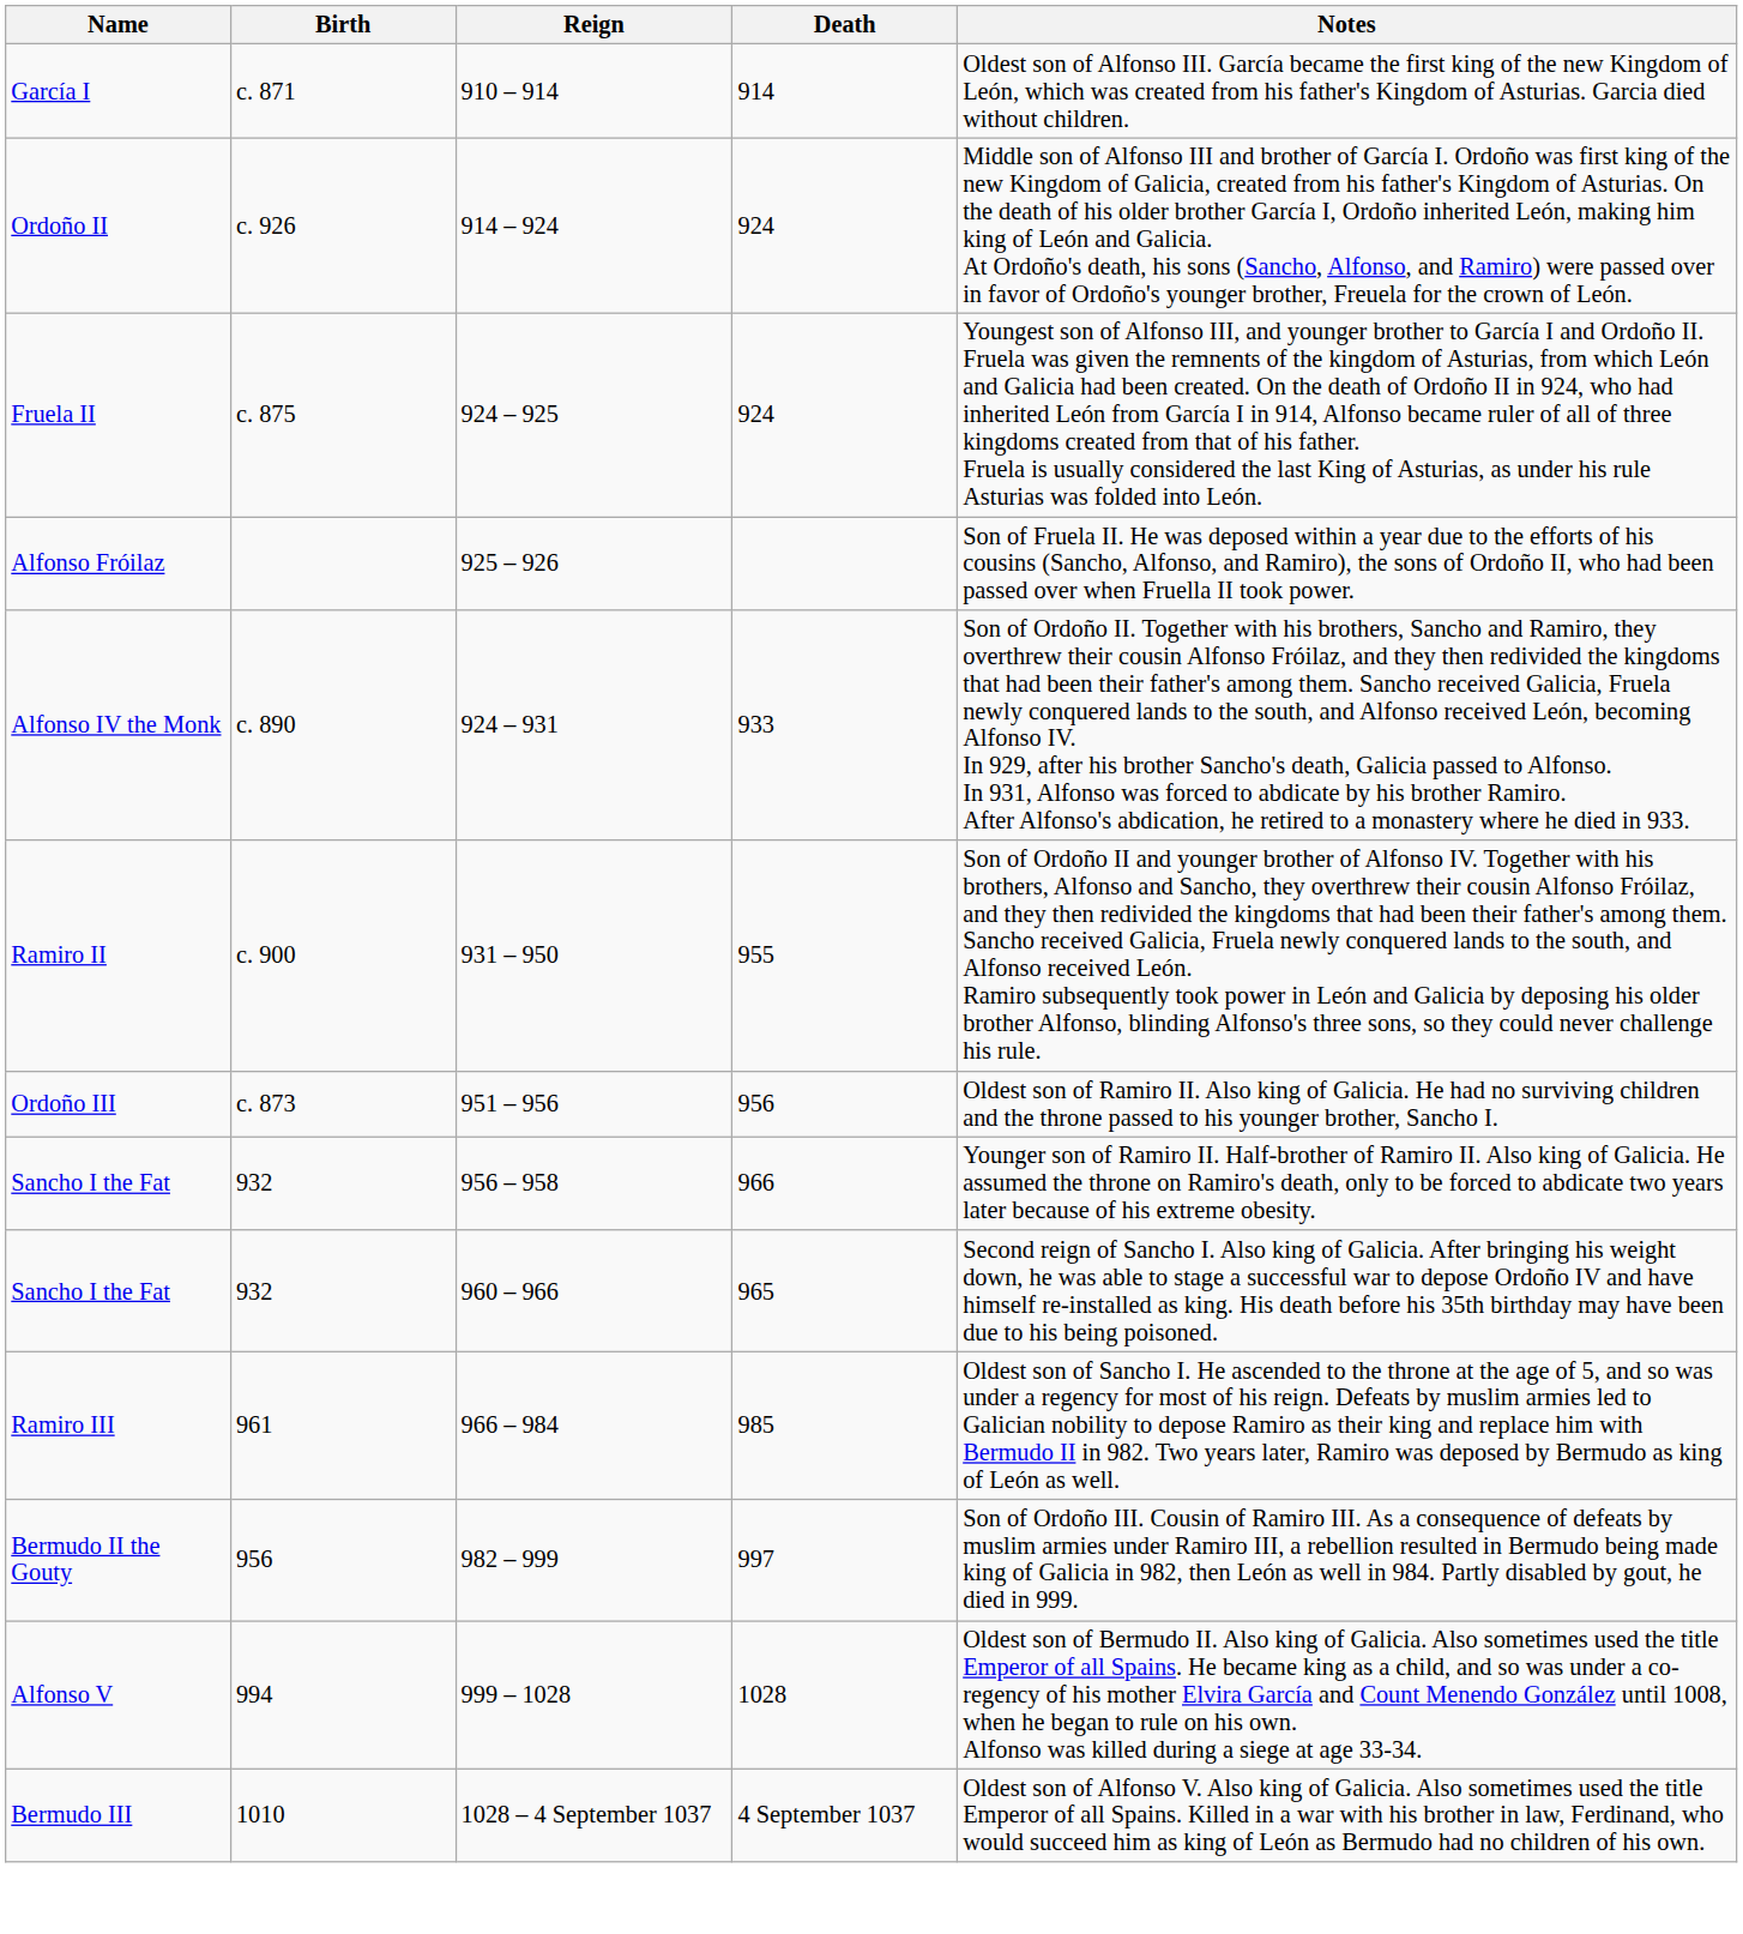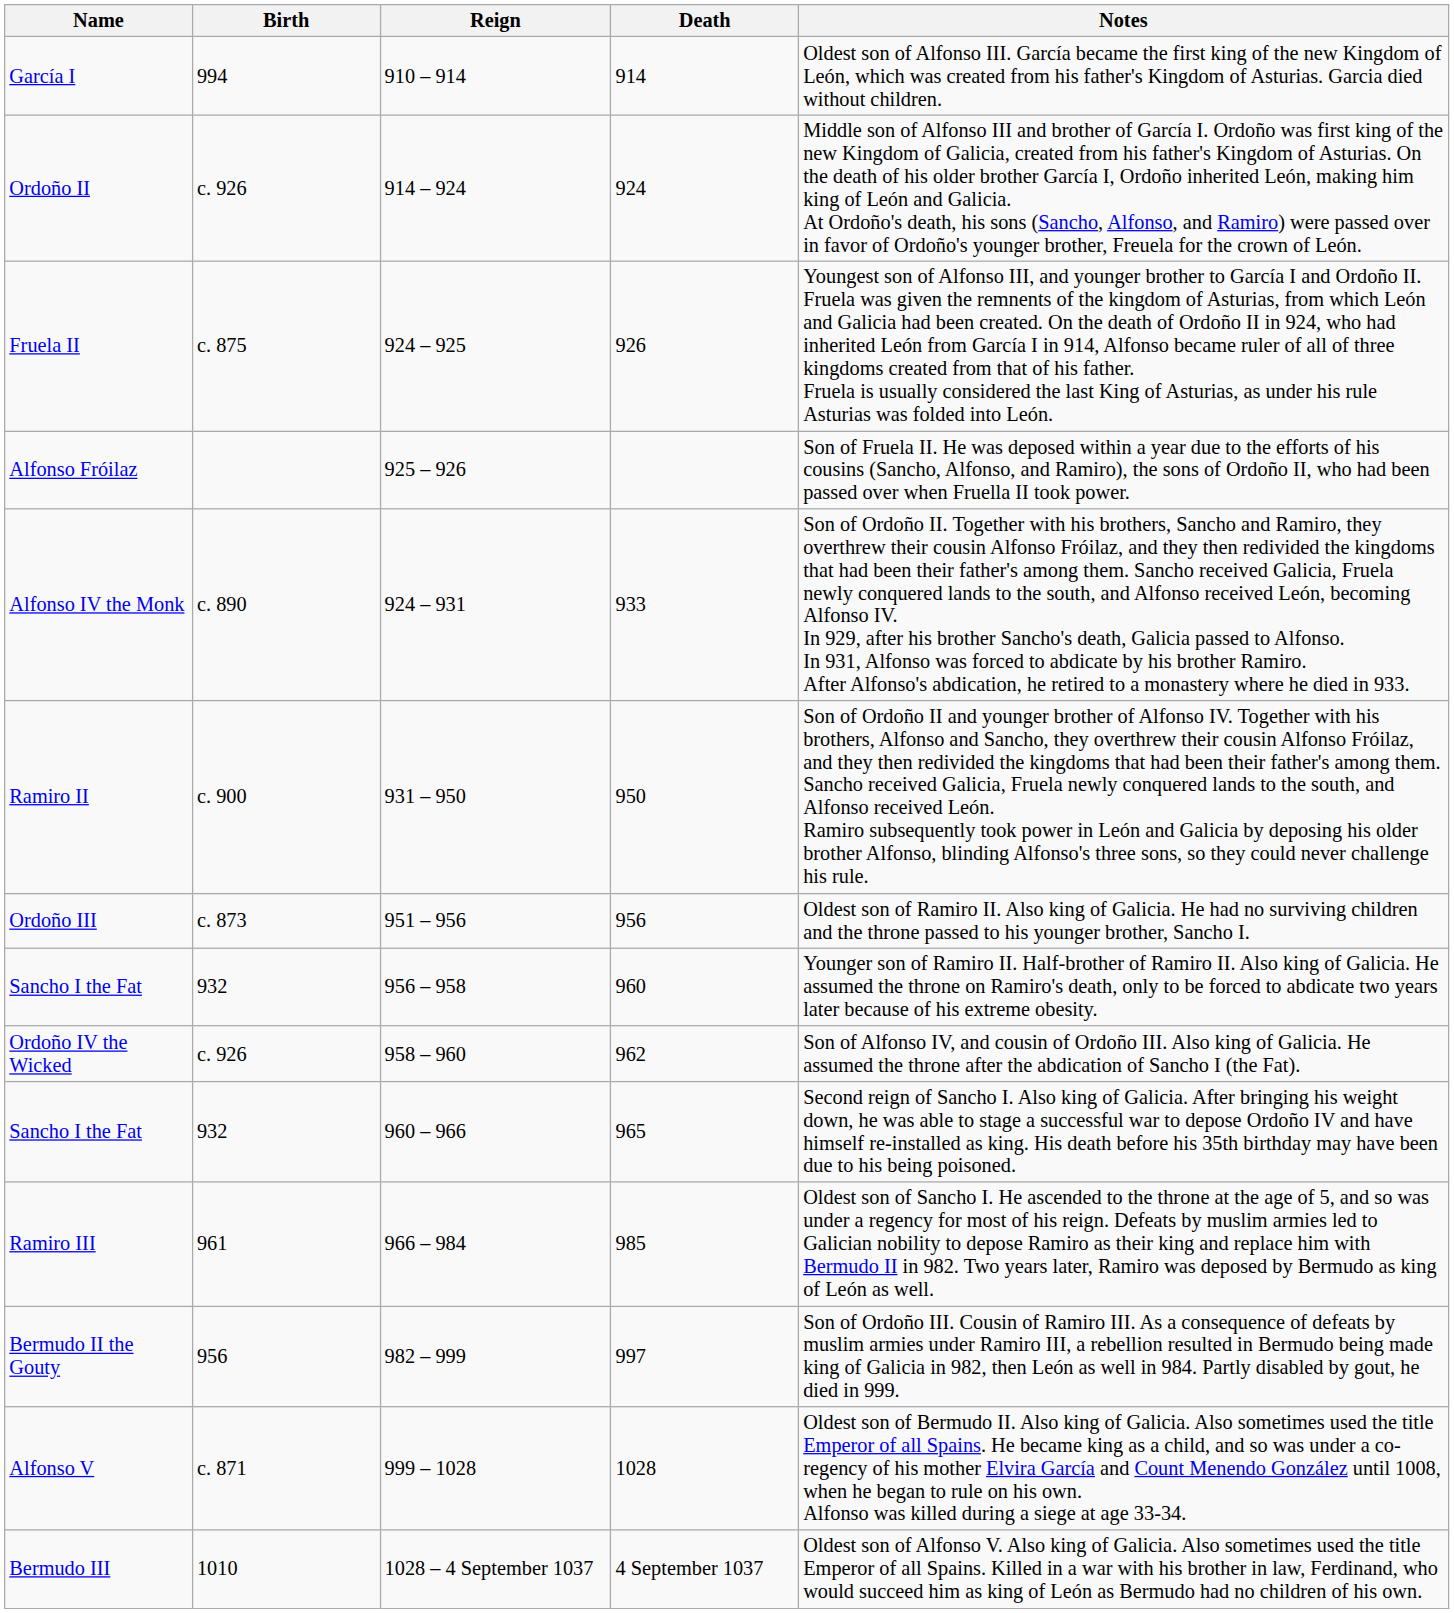García I | Birth: c. 871 -> 994
Fruela II | Death: 924 -> 926
Ramiro II | Death: 955 -> 950
Sancho I the Fat / 956 – 958 | Death: 966 -> 960
+ row: Ordoño IV the Wicked | c. 926 | 958 – 960 | 962 | Son of Alfonso IV, and cousin of Ordoño III. Also king of Galicia. He assumed the throne after the abdication of Sancho I (the Fat).
Alfonso V | Birth: 994 -> c. 871
